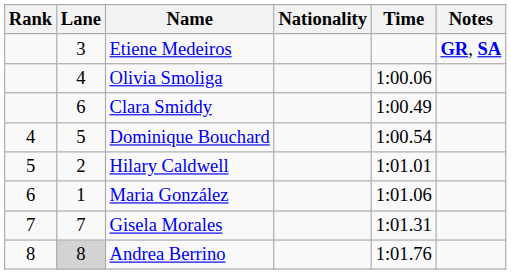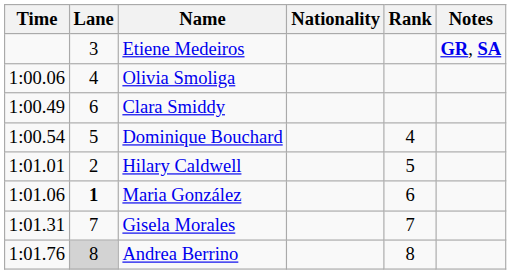columns swapped: Rank <-> Time
Maria González | Lane: normal -> bold
